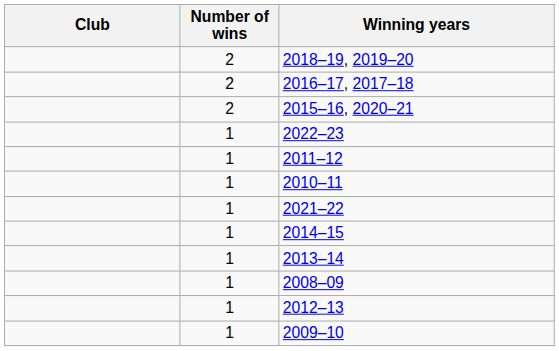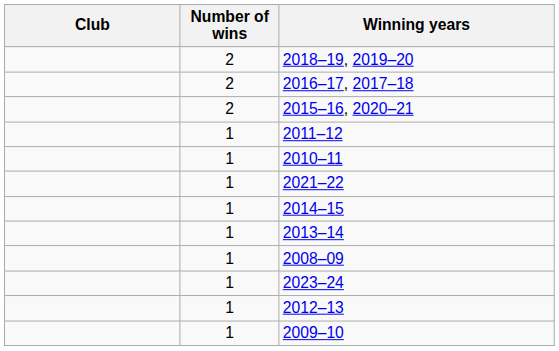- row: 1 | 2022–23
+ row: 1 | 2023–24
